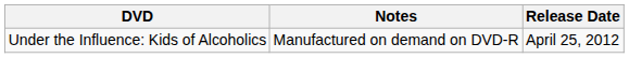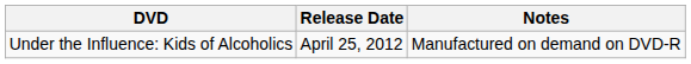columns swapped: Release Date <-> Notes
